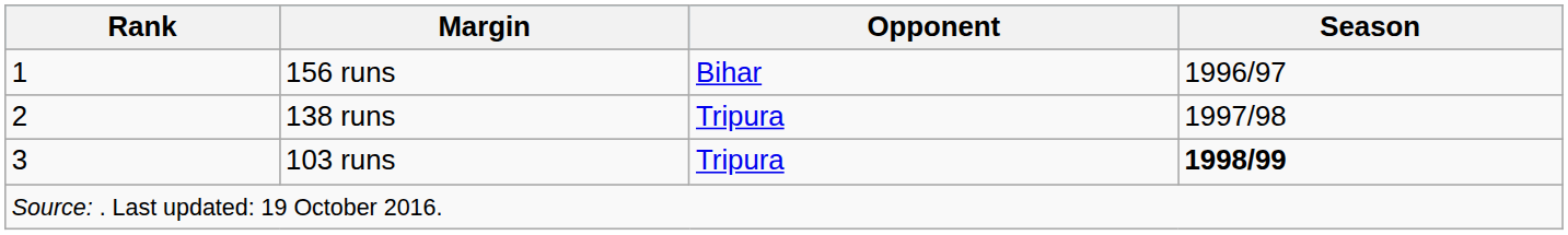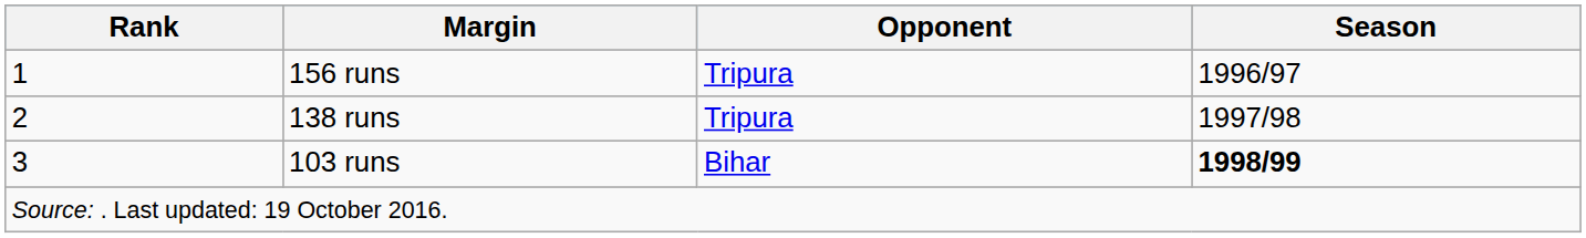156 runs | Opponent: Bihar -> Tripura
103 runs | Opponent: Tripura -> Bihar
